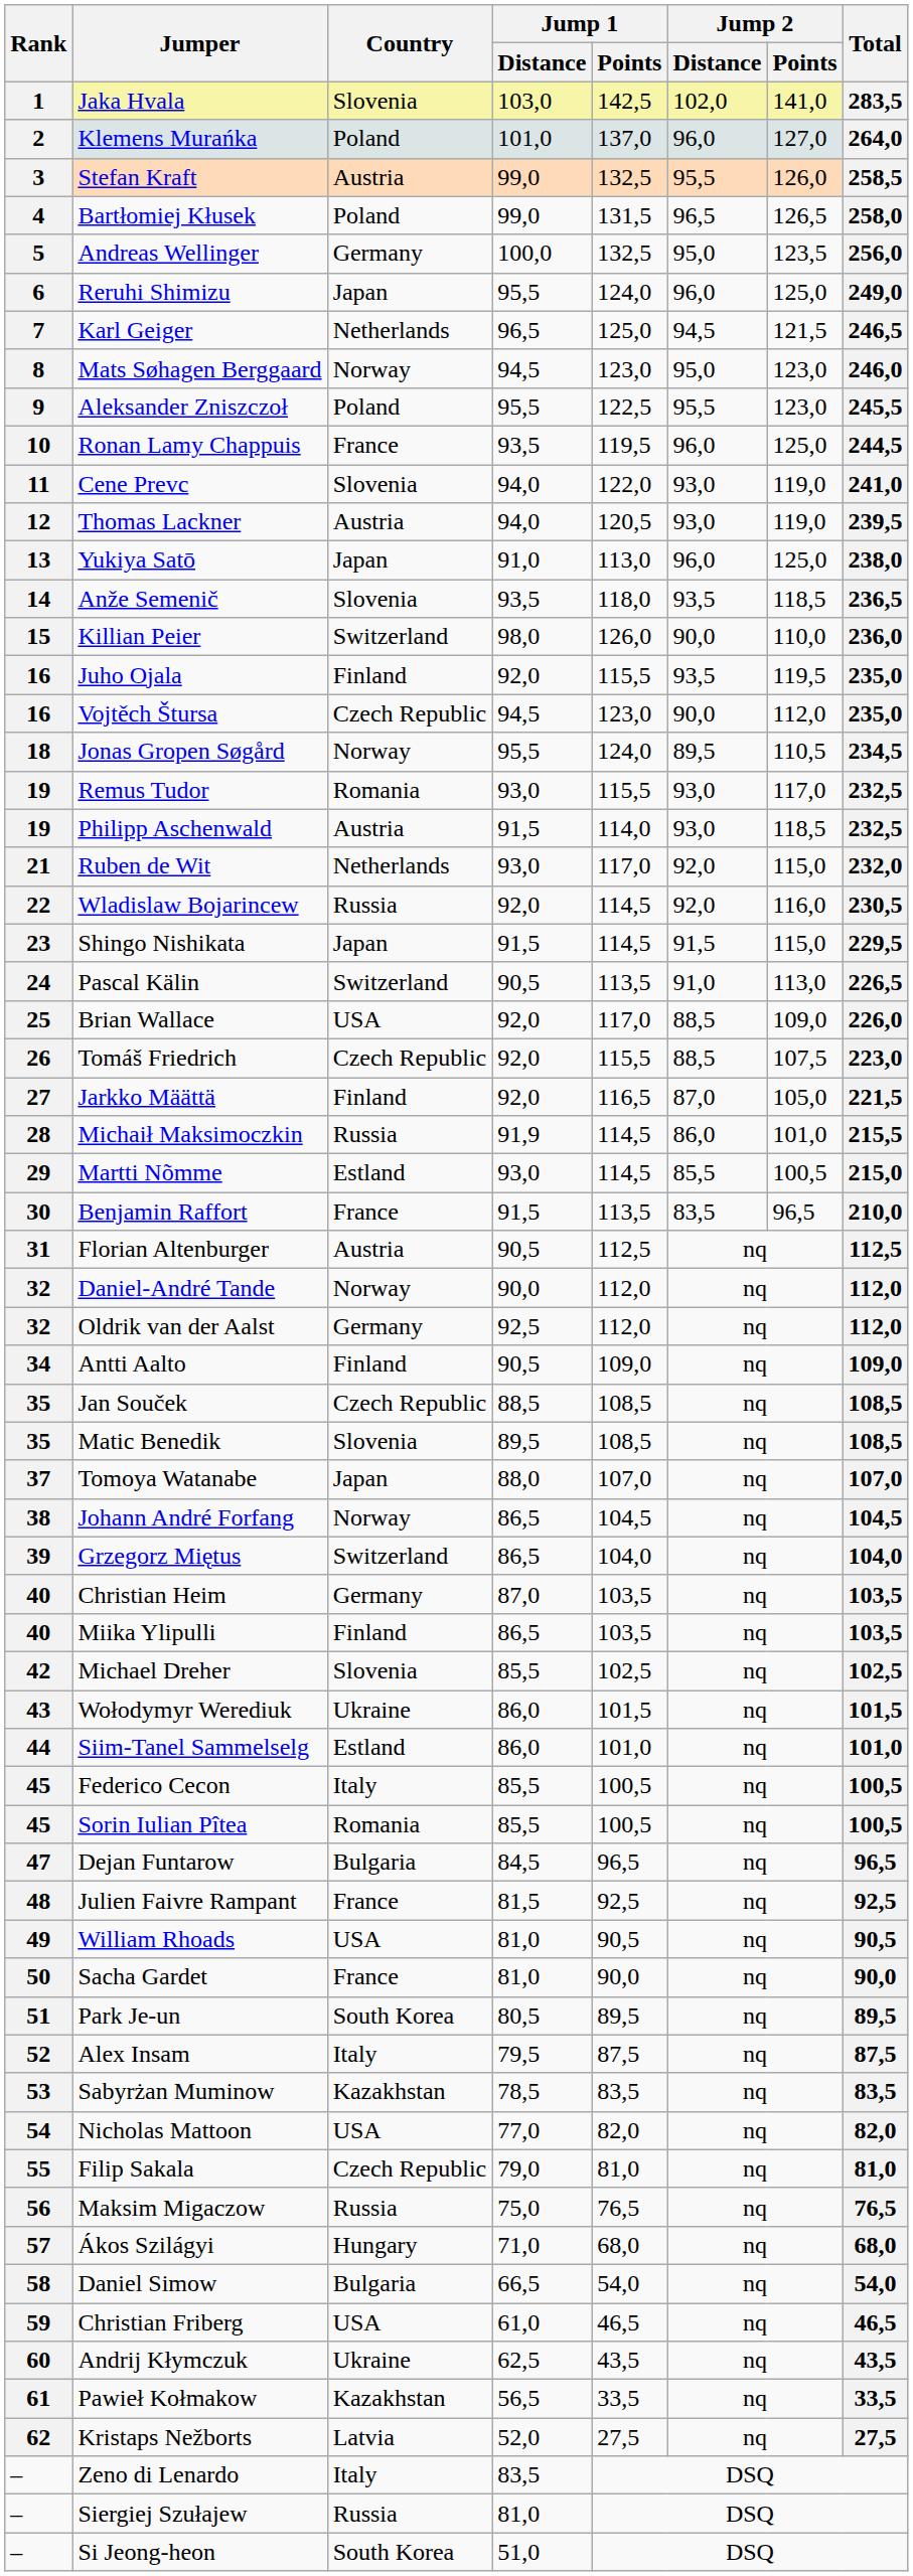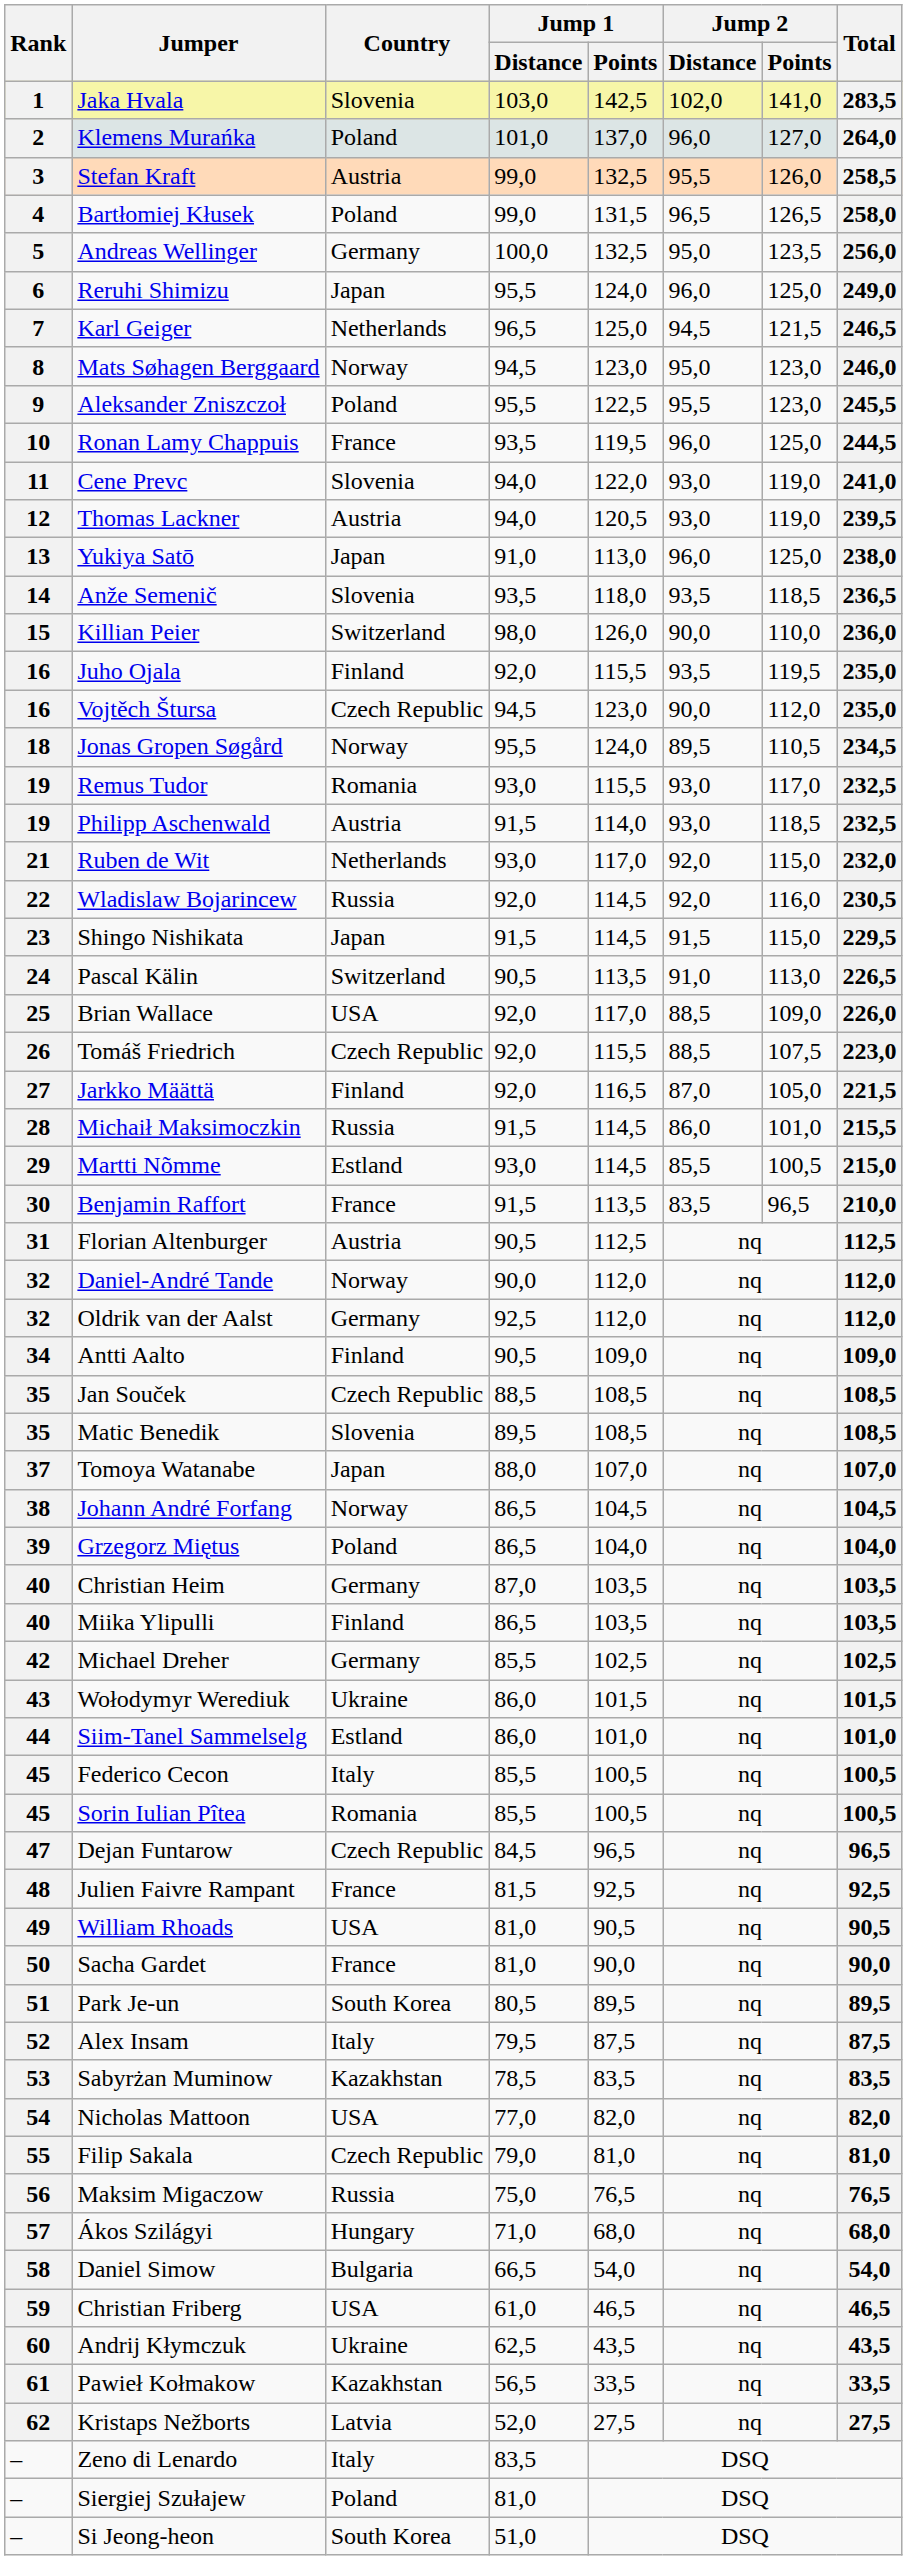Michaił Maksimoczkin | Jump 1 / Distance: 91,9 -> 91,5
Grzegorz Miętus | Country: Switzerland -> Poland
Michael Dreher | Country: Slovenia -> Germany
Dejan Funtarow | Country: Bulgaria -> Czech Republic
Siergiej Szułajew | Country: Russia -> Poland
